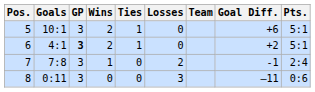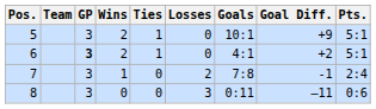columns swapped: Team <-> Goals
5 | Goal Diff.: +6 -> +9
